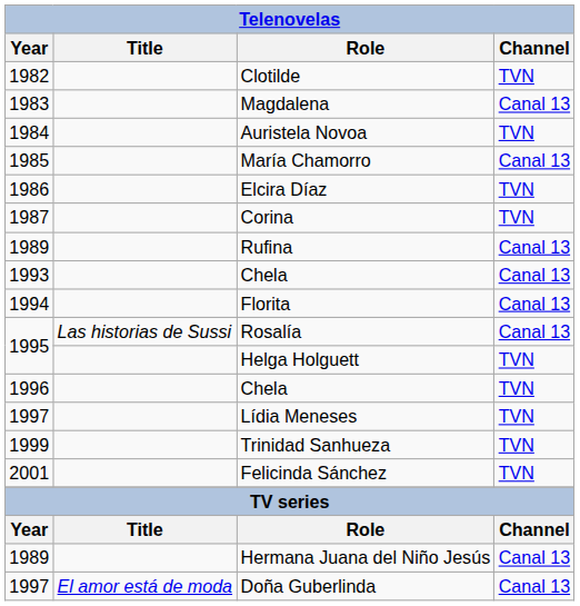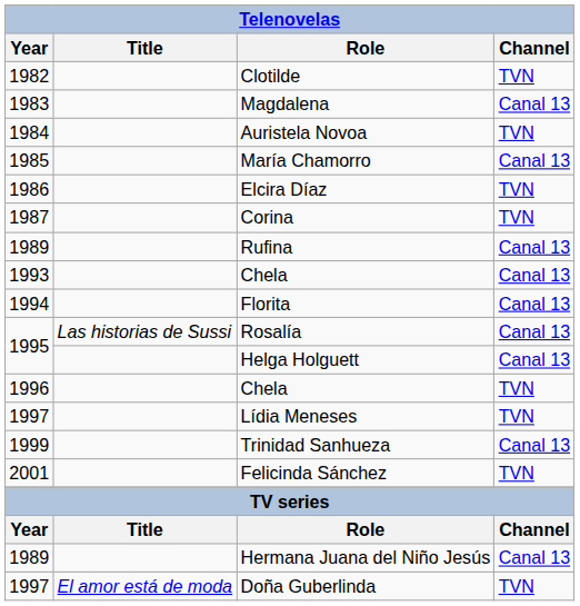Helga Holguett | Channel: TVN -> Canal 13
Trinidad Sanhueza | Channel: TVN -> Canal 13
Doña Guberlinda | Channel: Canal 13 -> TVN
